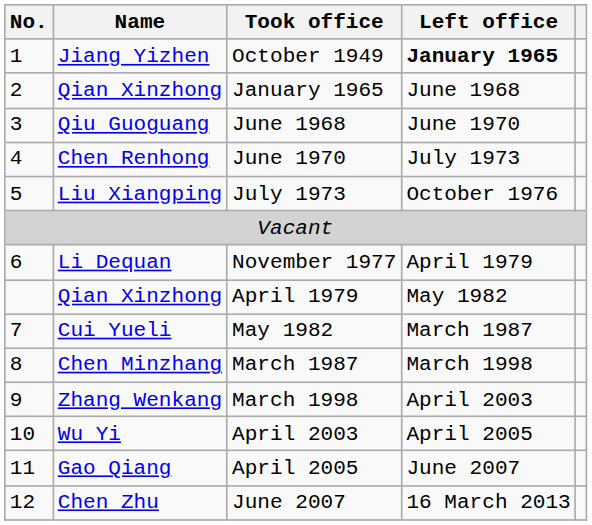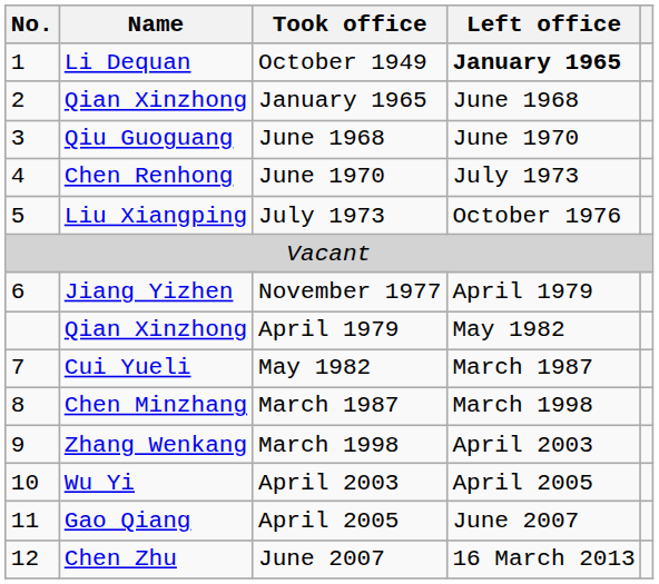October 1949 | Name: Jiang Yizhen -> Li Dequan
November 1977 | Name: Li Dequan -> Jiang Yizhen
